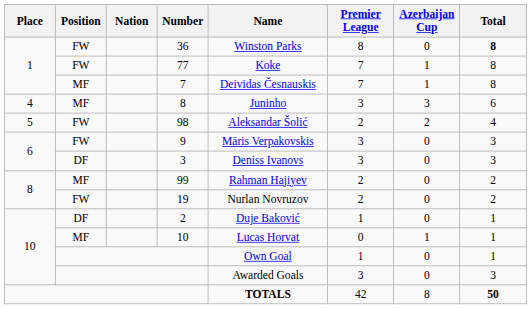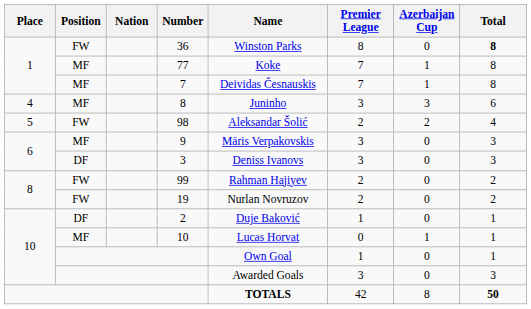77 | Position: FW -> MF
9 | Position: FW -> MF
99 | Position: MF -> FW
